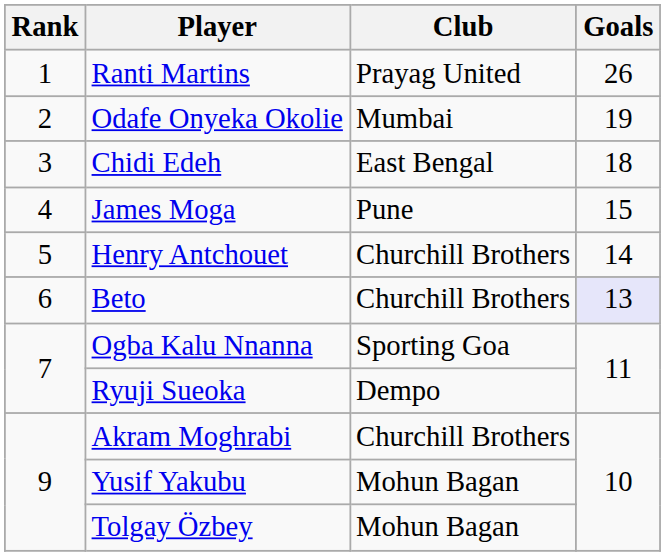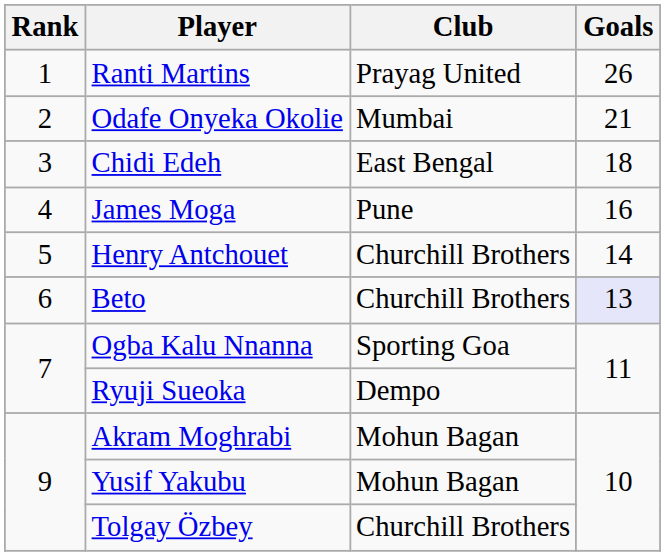Odafe Onyeka Okolie | Goals: 19 -> 21
James Moga | Goals: 15 -> 16
Akram Moghrabi | Club: Churchill Brothers -> Mohun Bagan
Tolgay Özbey | Club: Mohun Bagan -> Churchill Brothers
